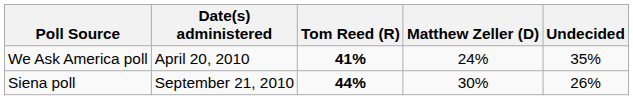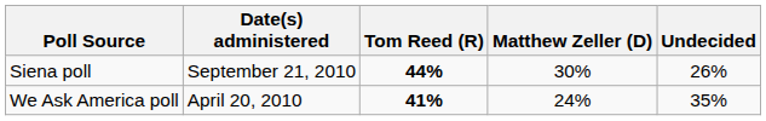rows swapped: Siena poll <-> We Ask America poll
